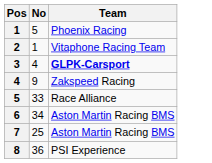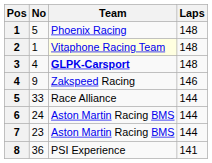+ column: Laps | 148 | 148 | 148 | 146 | 144 | 144 | 144 | 141
2 | Team: no background -> lightyellow background
6 | No: 34 -> 24
7 | No: 25 -> 23
